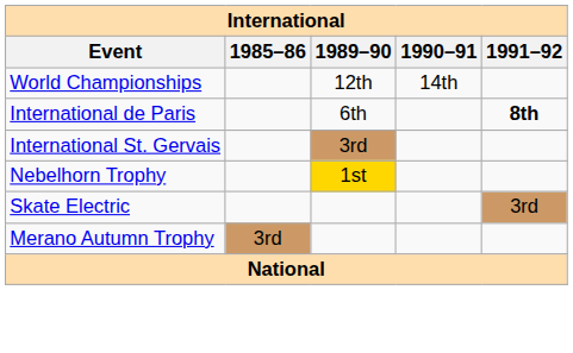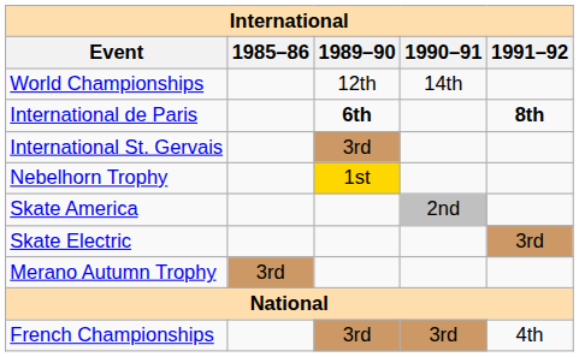International de Paris | 1989–90: normal -> bold
+ row: Skate America | 2nd
+ row: French Championships | 3rd | 3rd | 4th
